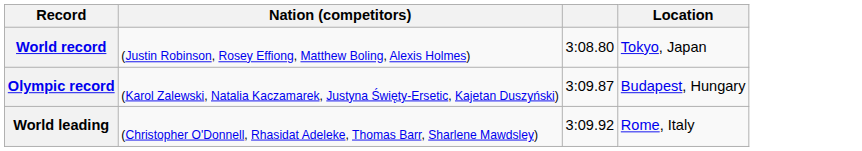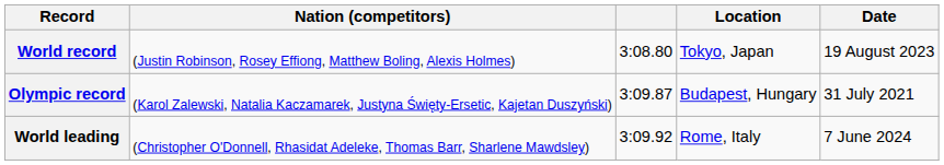+ column: Date | 19 August 2023 | 31 July 2021 | 7 June 2024
